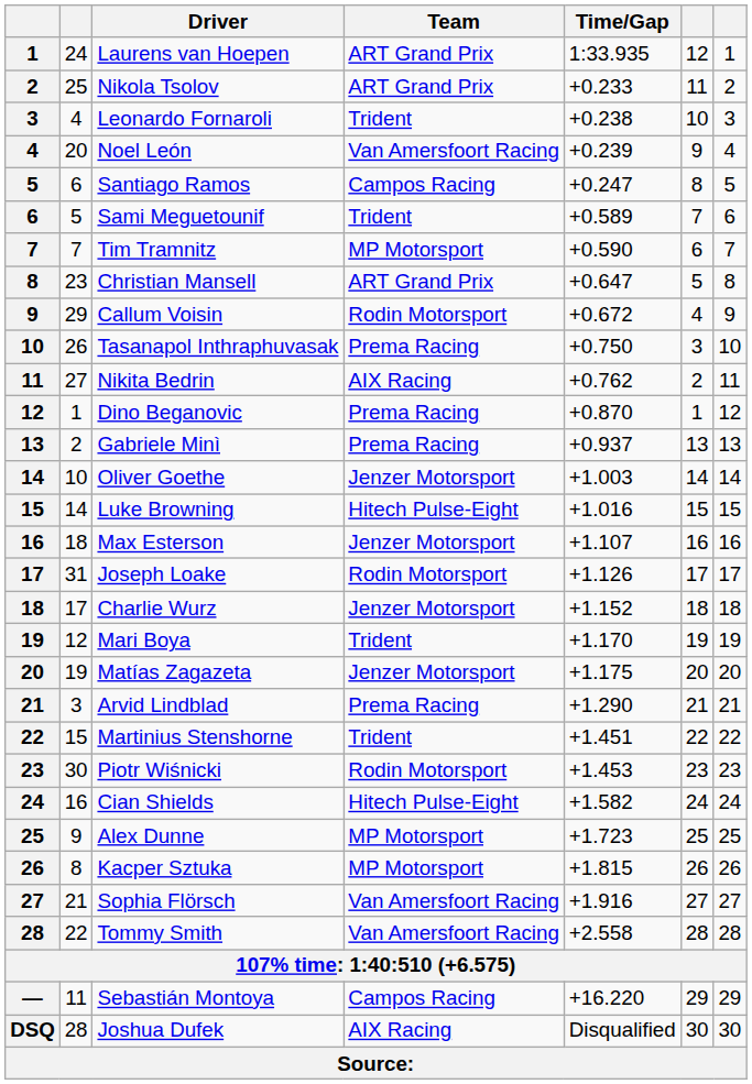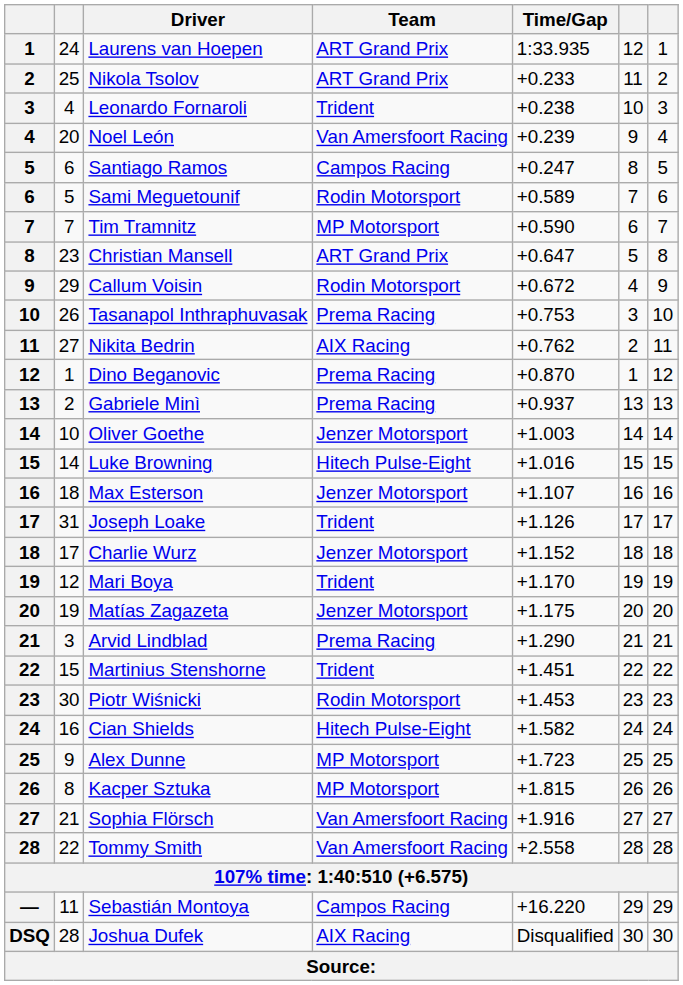Sami Meguetounif | Team: Trident -> Rodin Motorsport
Tasanapol Inthraphuvasak | Time/Gap: +0.750 -> +0.753
Joseph Loake | Team: Rodin Motorsport -> Trident
